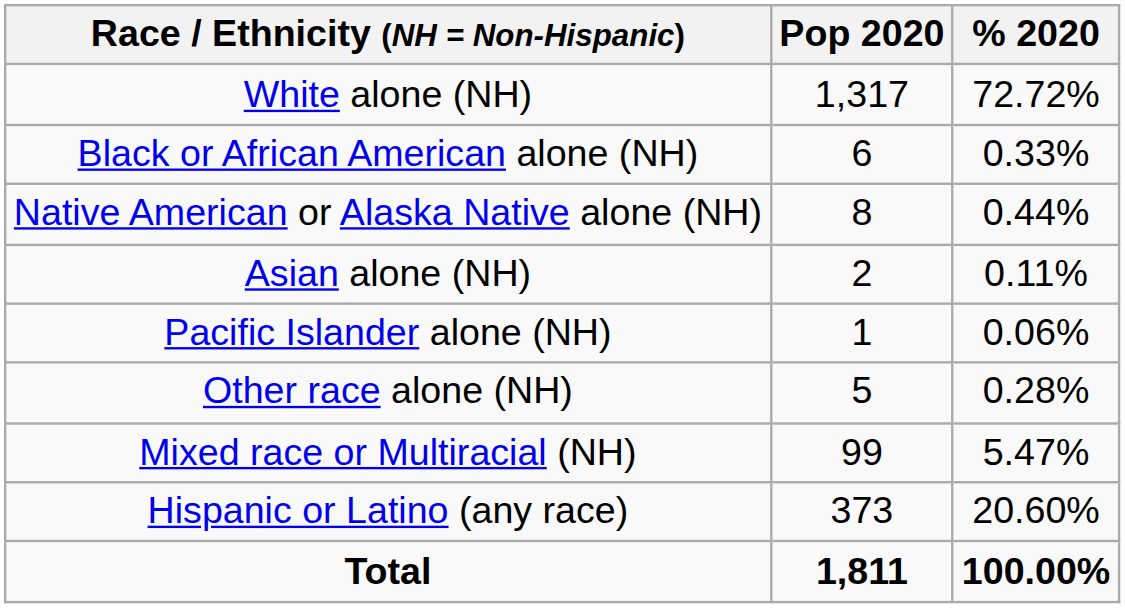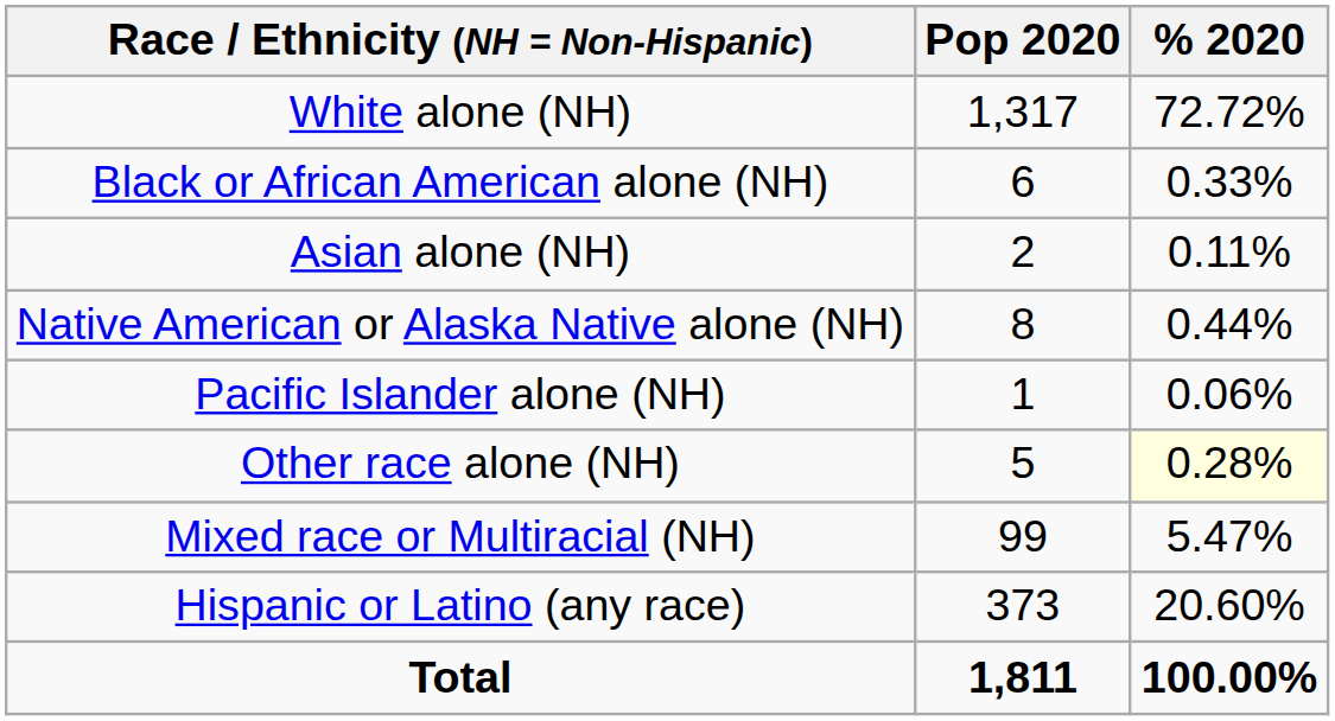rows swapped: Native American or Alaska Native alone (NH) <-> Asian alone (NH)
Other race alone (NH) | % 2020: no background -> lightyellow background
